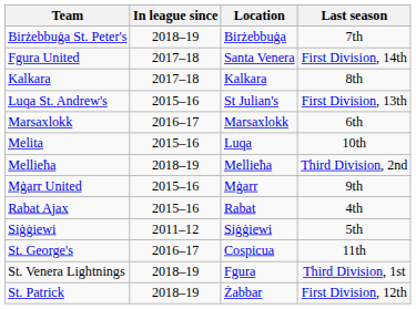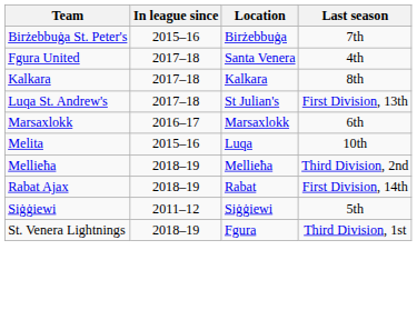Birżebbuġa St. Peter's | In league since: 2018–19 -> 2015–16
Fgura United | Last season: First Division, 14th -> 4th
Luqa St. Andrew's | In league since: 2015–16 -> 2017–18
- row: Mġarr United | 2015–16 | Mġarr | 9th
Rabat Ajax | In league since: 2015–16 -> 2018–19
Rabat Ajax | Last season: 4th -> First Division, 14th
- row: St. George's | 2016–17 | Cospicua | 11th
- row: St. Patrick | 2018–19 | Żabbar | First Division, 12th
